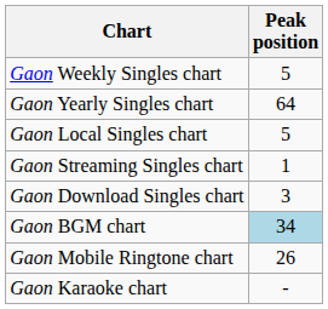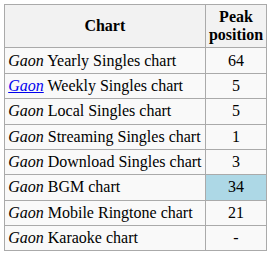rows swapped: Gaon Weekly Singles chart <-> Gaon Yearly Singles chart
Gaon Mobile Ringtone chart | Peak position: 26 -> 21
